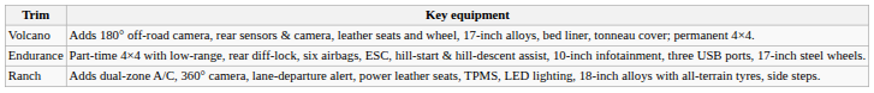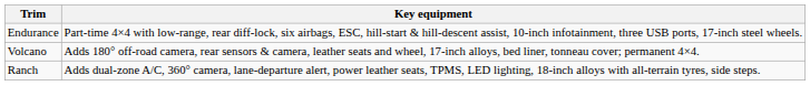rows swapped: Endurance <-> Volcano
